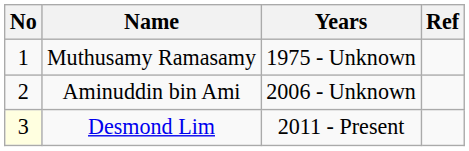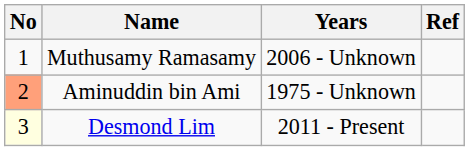Muthusamy Ramasamy | Years: 1975 - Unknown -> 2006 - Unknown
Aminuddin bin Ami | No: no background -> lightsalmon background
Aminuddin bin Ami | Years: 2006 - Unknown -> 1975 - Unknown
